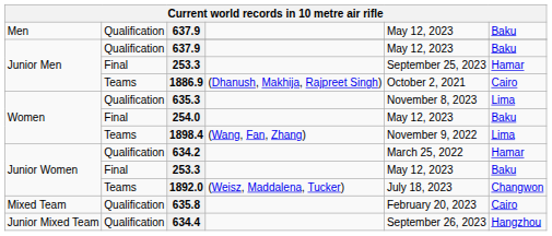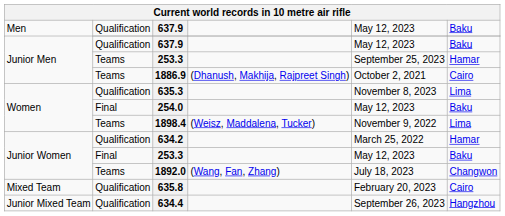Junior Men / 253.3 | column 2: Final -> Teams
1898.4 | column 4: (Wang, Fan, Zhang) -> (Weisz, Maddalena, Tucker)
1892.0 | column 4: (Weisz, Maddalena, Tucker) -> (Wang, Fan, Zhang)
